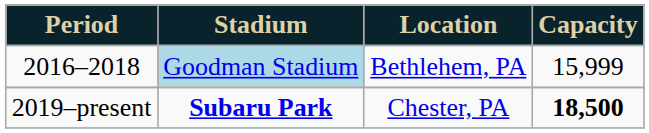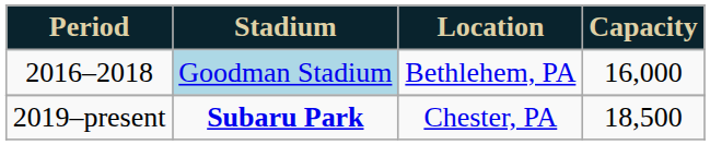2016–2018 | Capacity: 15,999 -> 16,000
2019–present | Capacity: bold -> normal
